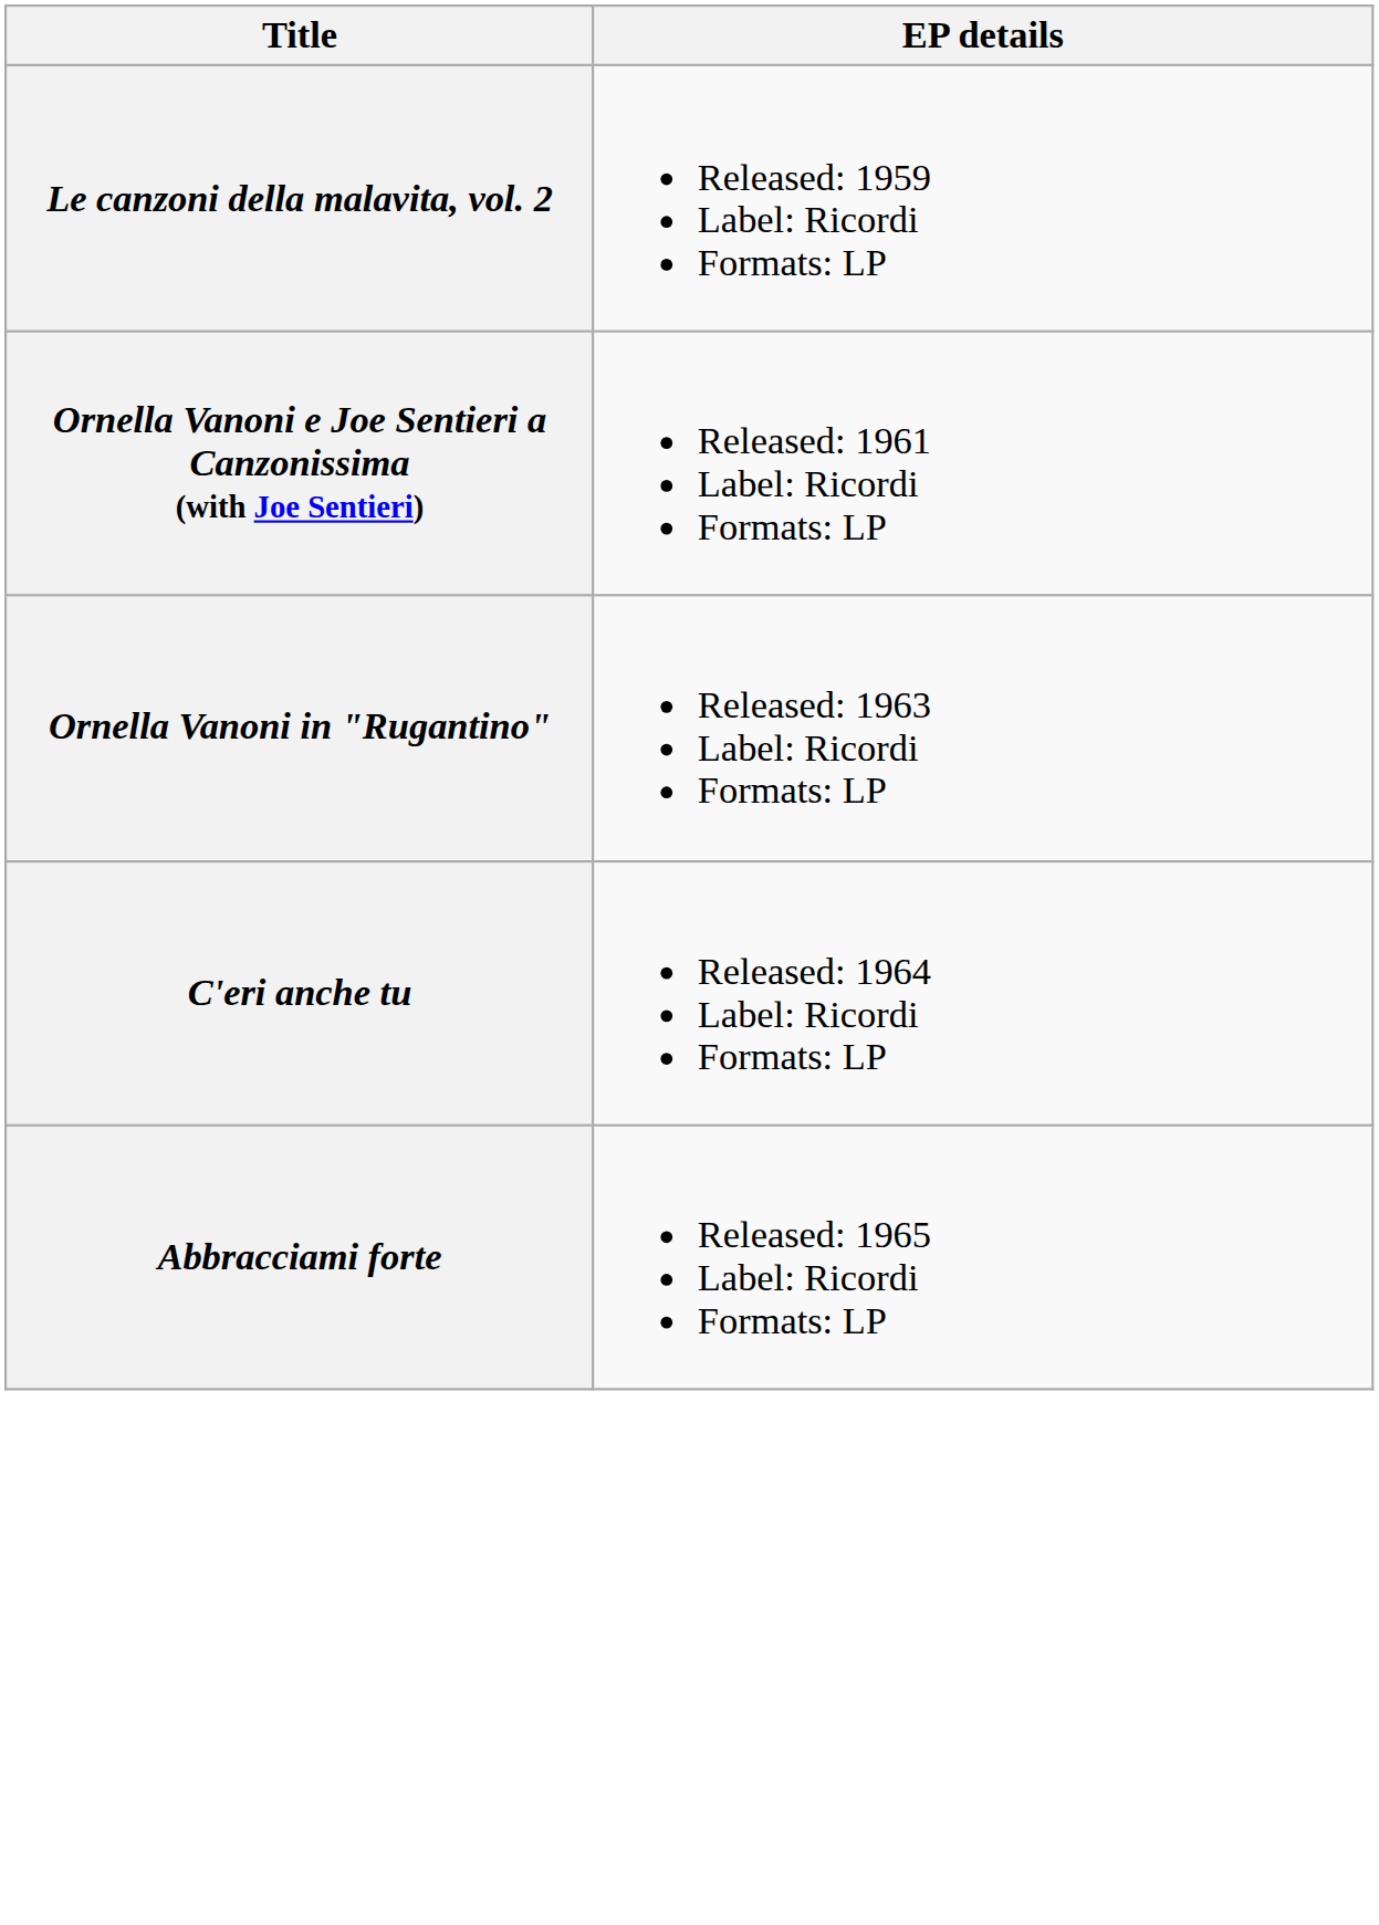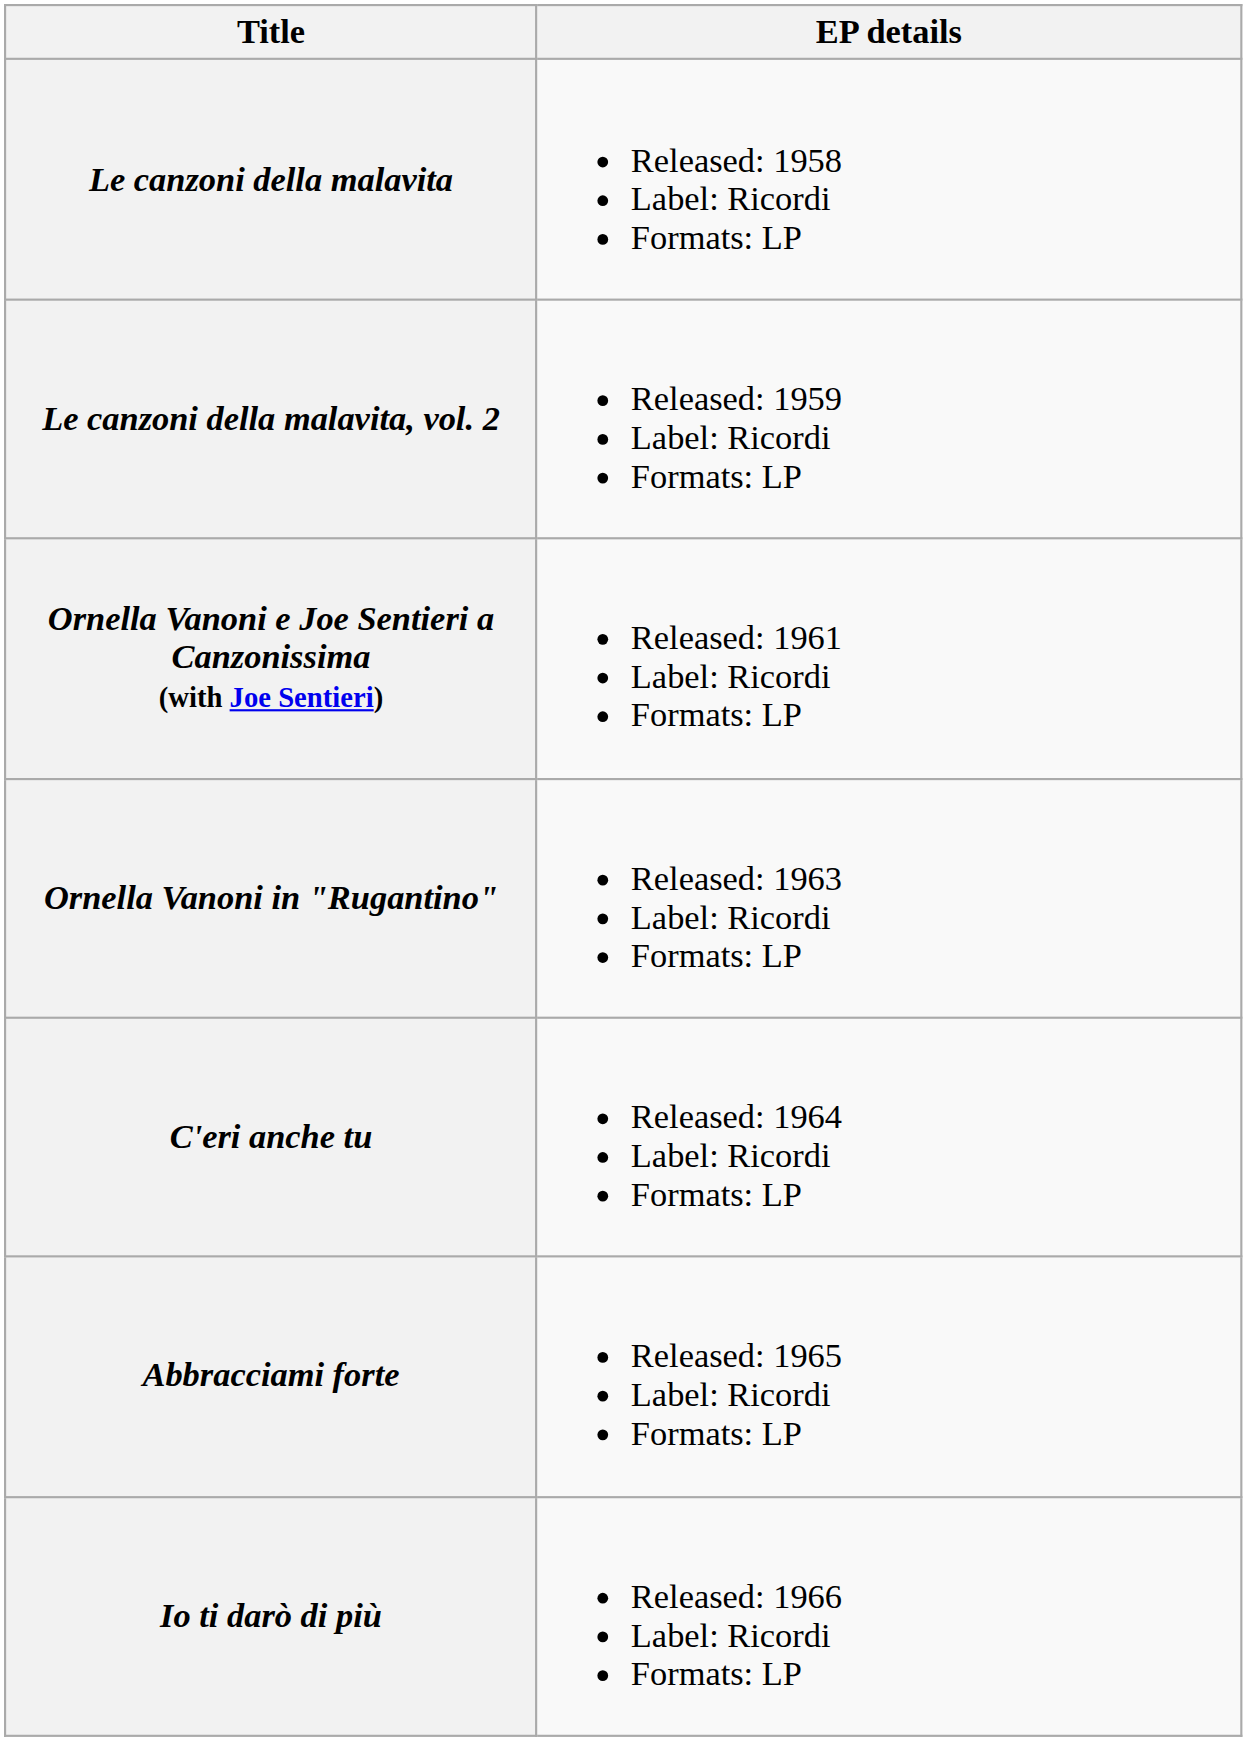+ row: Le canzoni della malavita | Released: 1958 Label: Ricordi Formats: LP
+ row: Io ti darò di più | Released: 1966 Label: Ricordi Formats: LP
